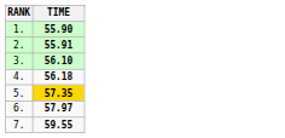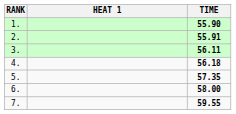+ column: HEAT 1
3. | TIME: 56.10 -> 56.11
5. | TIME: gold background -> no background
6. | TIME: 57.97 -> 58.00
